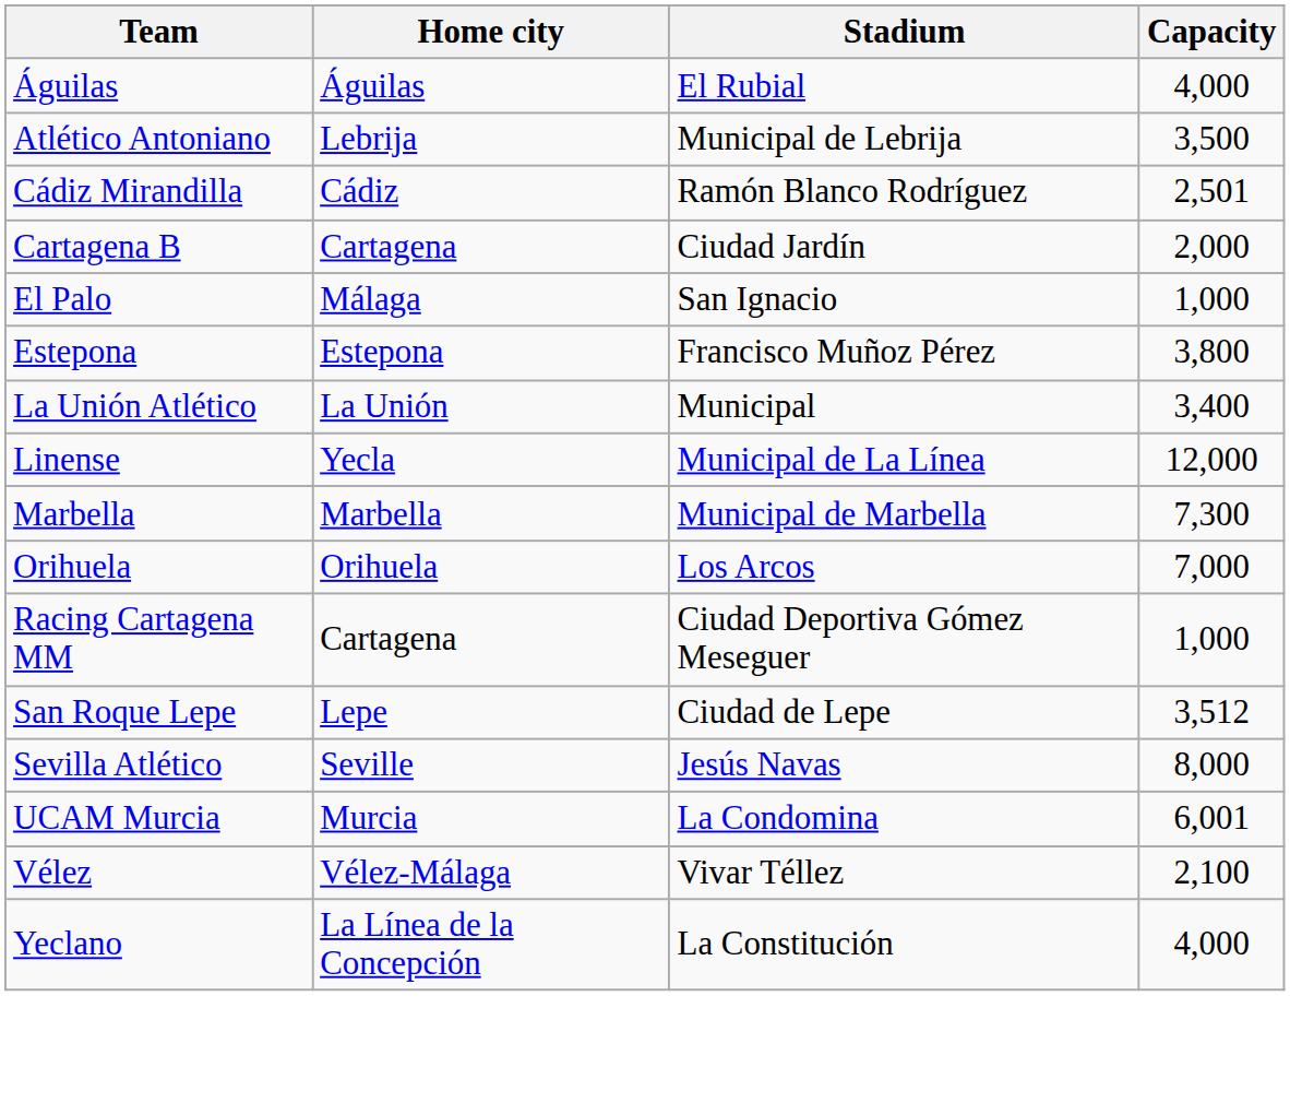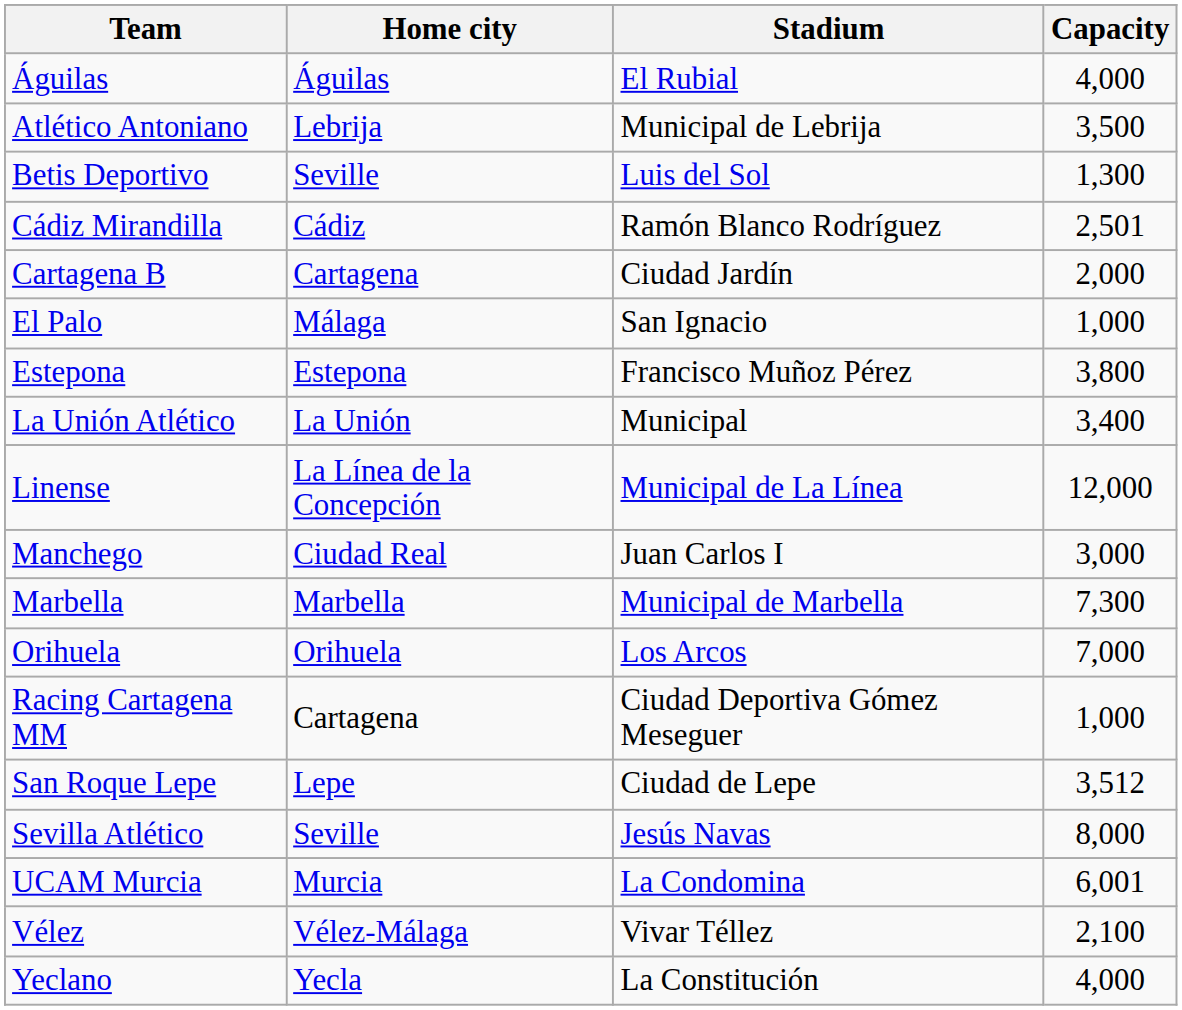+ row: Betis Deportivo | Seville | Luis del Sol | 1,300
Linense | Home city: Yecla -> La Línea de la Concepción
+ row: Manchego | Ciudad Real | Juan Carlos I | 3,000
Yeclano | Home city: La Línea de la Concepción -> Yecla
